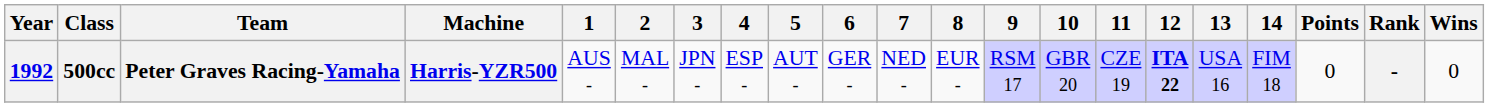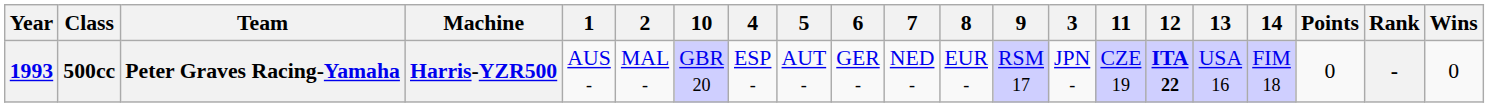columns swapped: 3 <-> 10
500cc | Year: 1992 -> 1993
